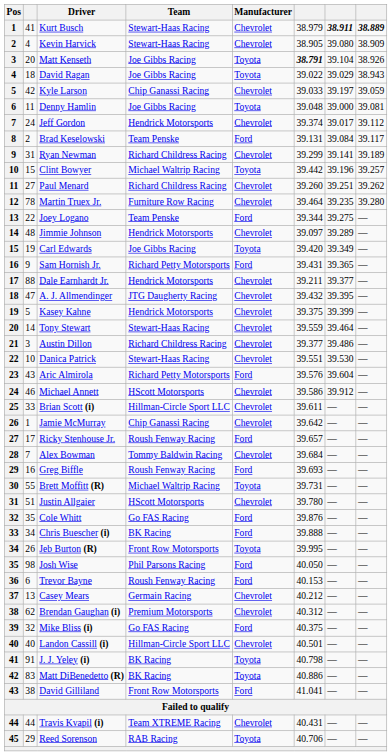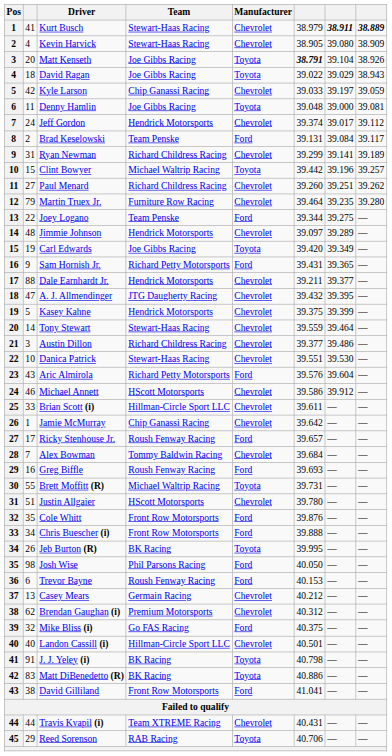Martin Truex Jr. | column 2: 78 -> 79
Cole Whitt | Team: Go FAS Racing -> Front Row Motorsports
Chris Buescher (i) | Team: BK Racing -> Front Row Motorsports
Jeb Burton (R) | Team: Front Row Motorsports -> BK Racing
